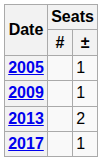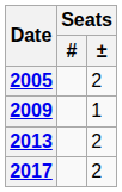2005 | Seats / ±: 1 -> 2
2017 | Seats / ±: 1 -> 2
